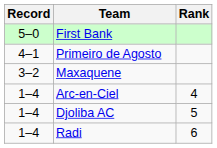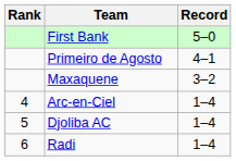columns swapped: Rank <-> Record
